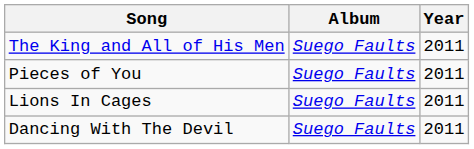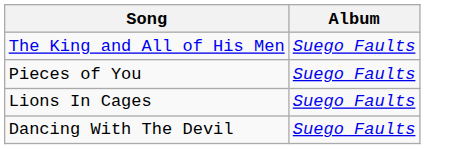- column: Year | 2011 | 2011 | 2011 | 2011
